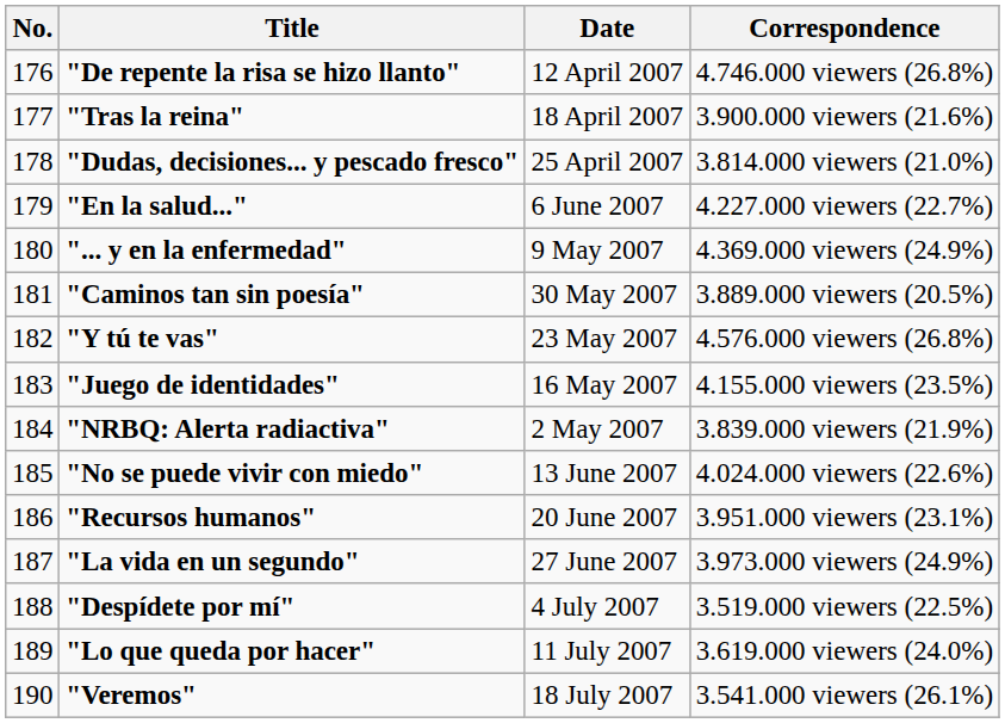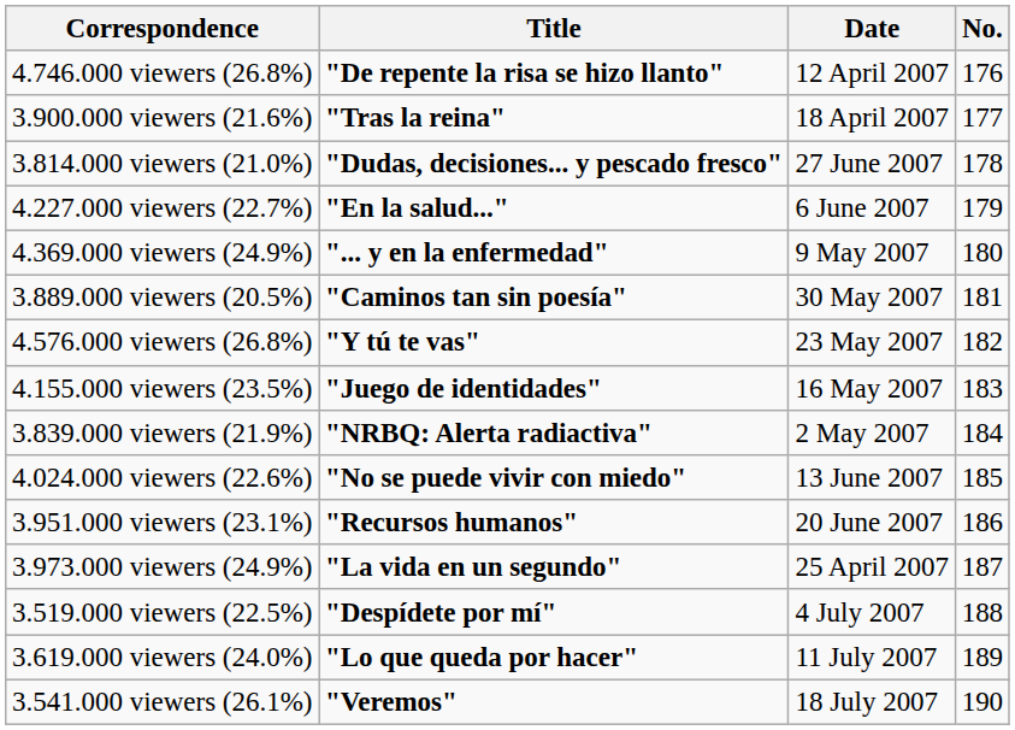columns swapped: No. <-> Correspondence
"Dudas, decisiones... y pescado fresco" | Date: 25 April 2007 -> 27 June 2007
"La vida en un segundo" | Date: 27 June 2007 -> 25 April 2007
